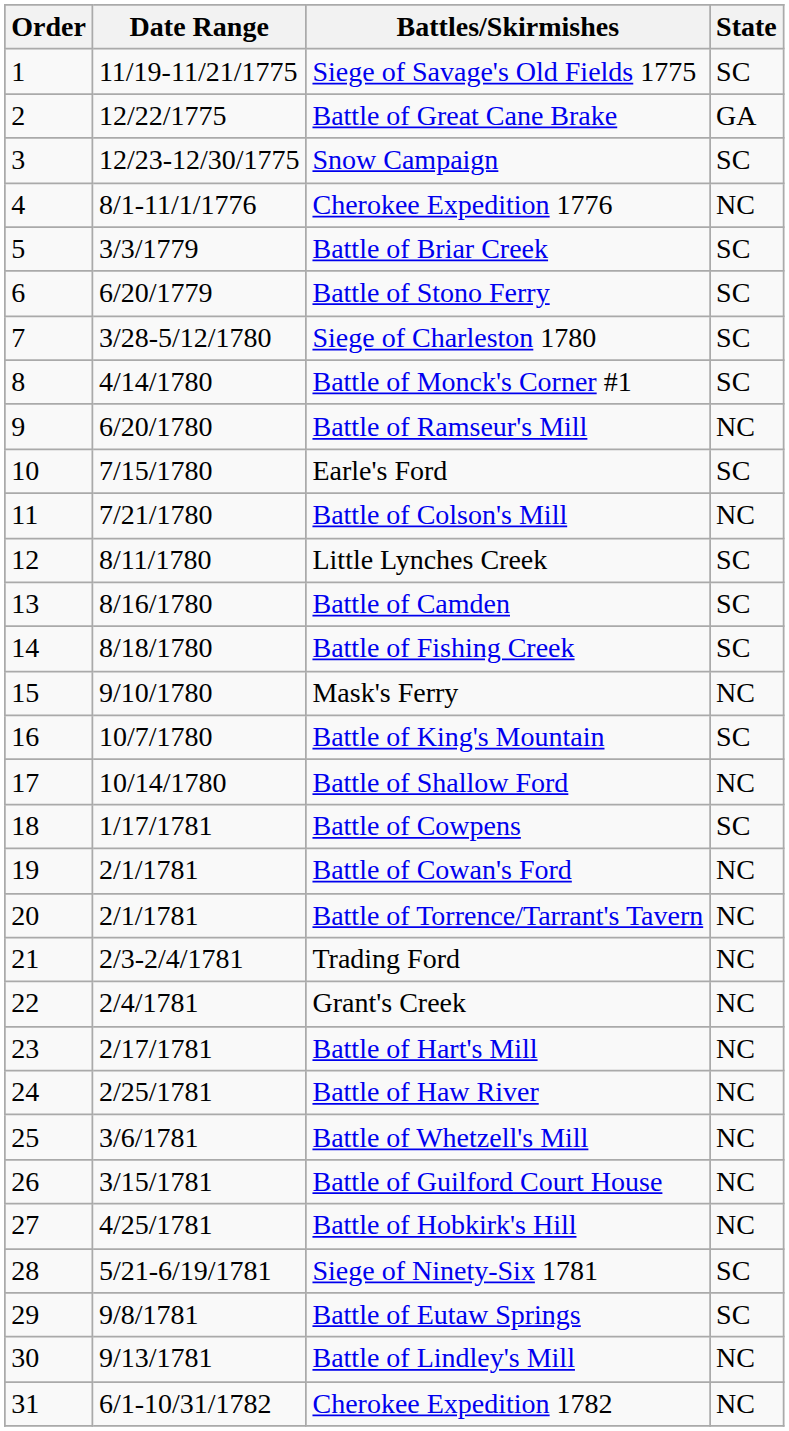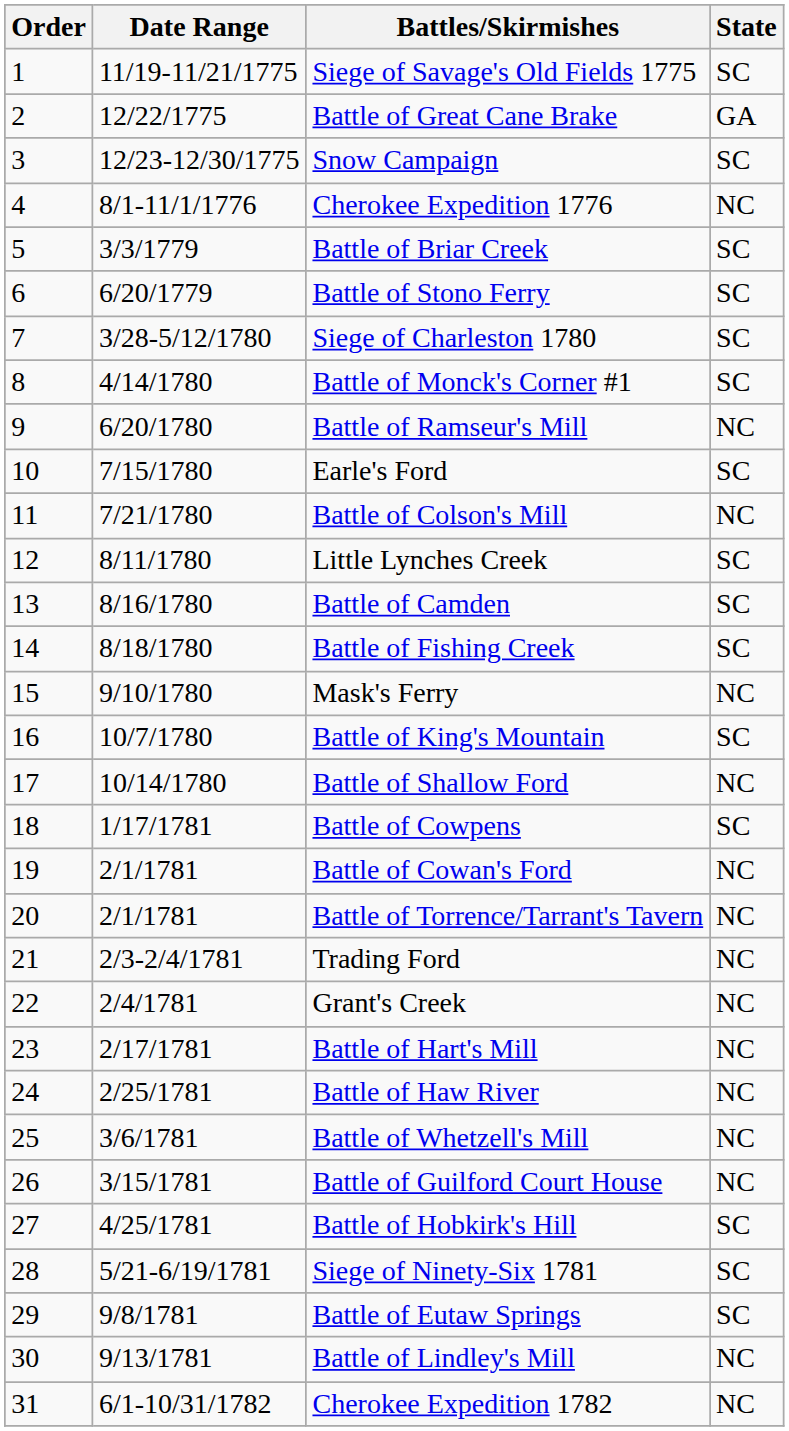Battle of Hobkirk's Hill | State: NC -> SC
